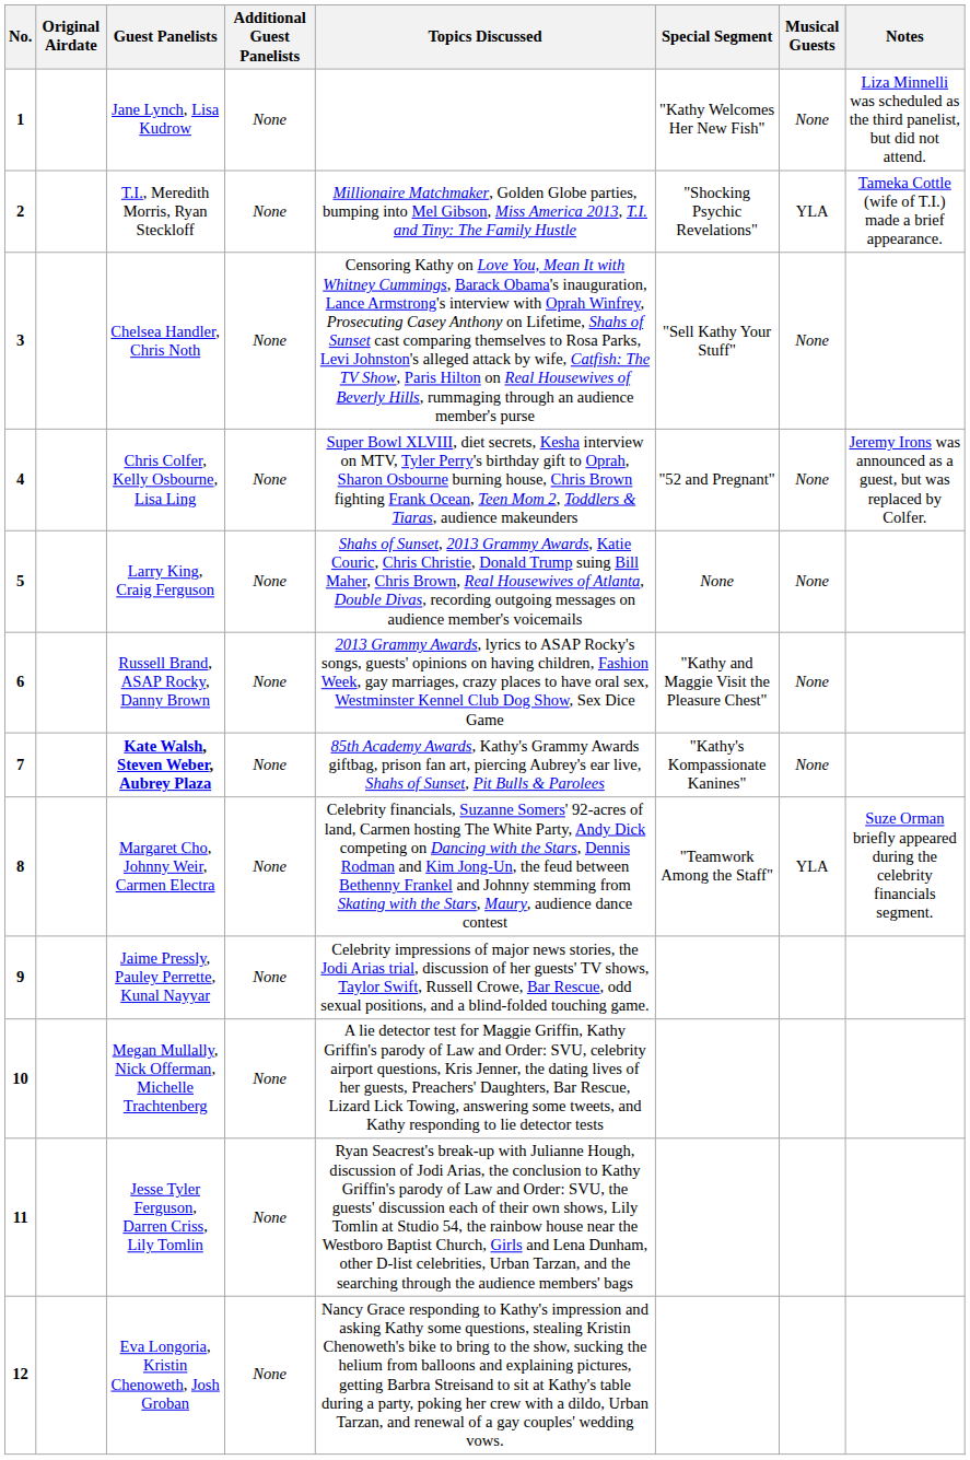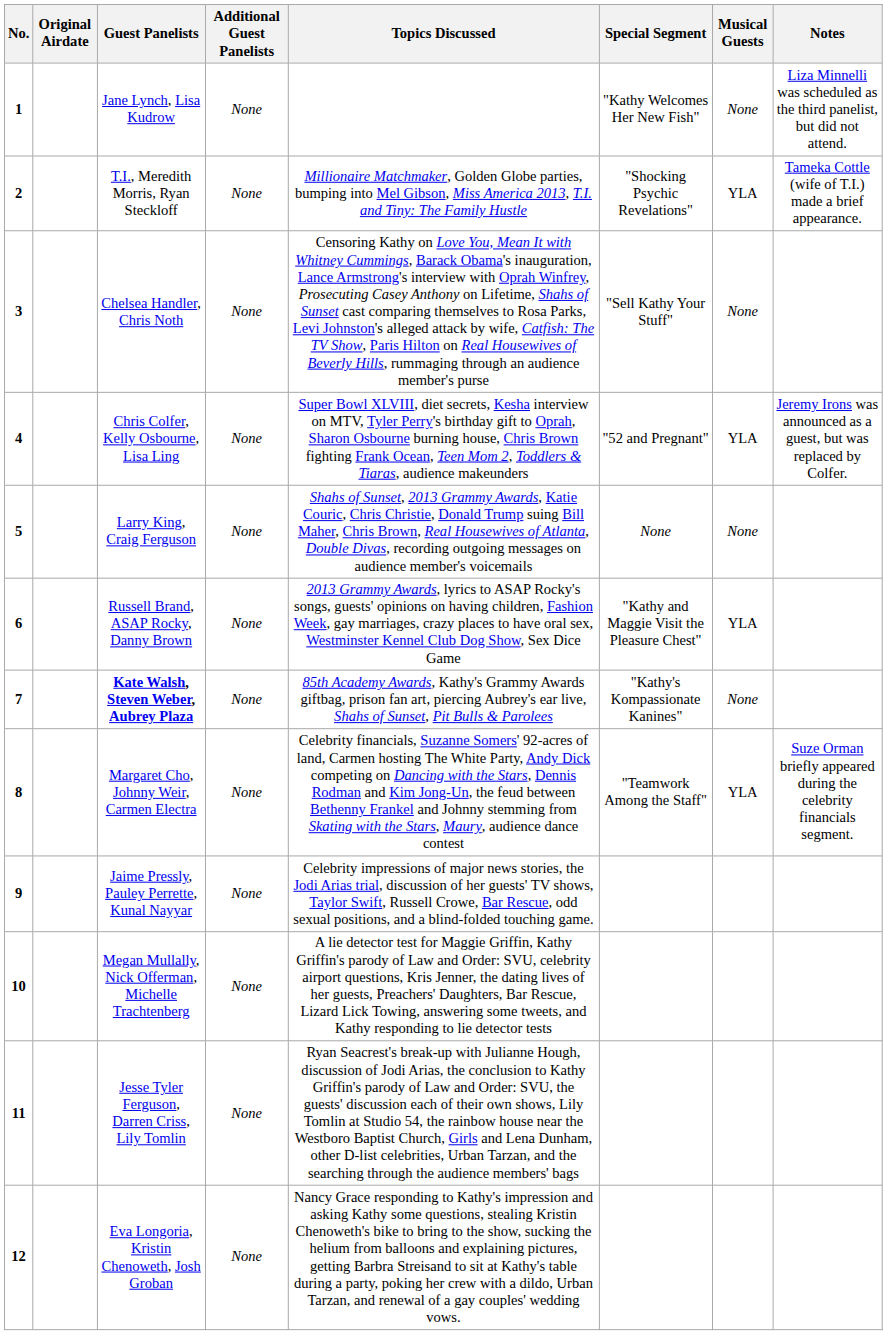4 | Musical Guests: None -> YLA
6 | Musical Guests: None -> YLA
